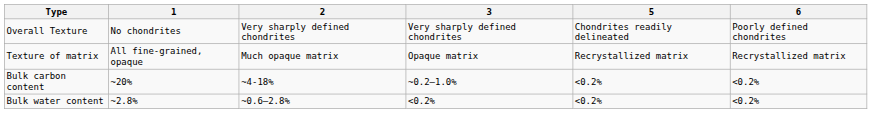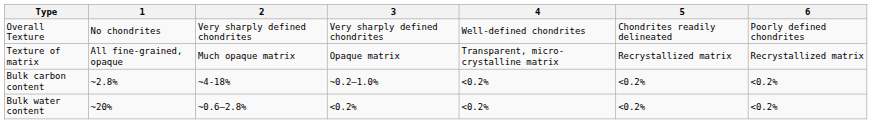+ column: 4 | Well-defined chondrites | Transparent, micro-crystalline matrix | <0.2% | <0.2%
Bulk carbon content | 1: ~20% -> ~2.8%
Bulk water content | 1: ~2.8% -> ~20%
